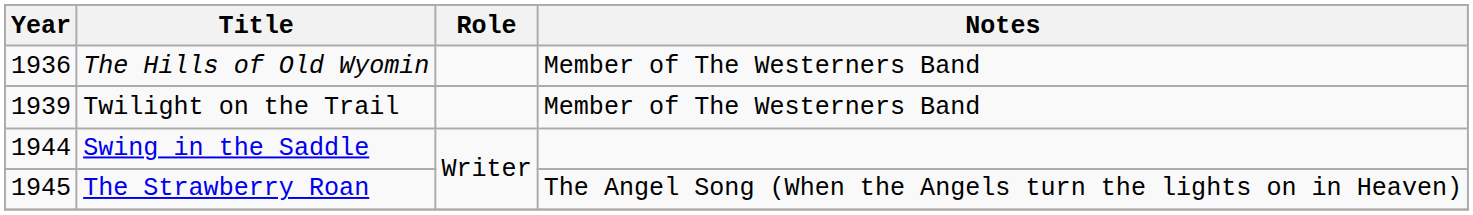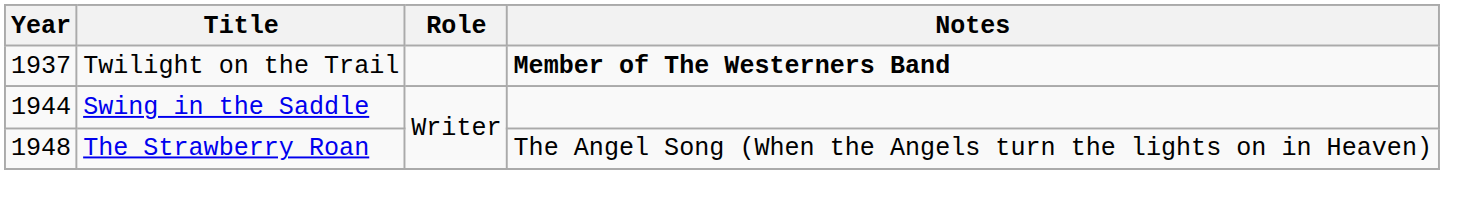- row: 1936 | The Hills of Old Wyomin | Member of The Westerners Band
Twilight on the Trail | Year: 1939 -> 1937
Twilight on the Trail | Notes: normal -> bold
The Strawberry Roan | Year: 1945 -> 1948
